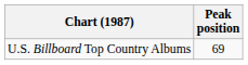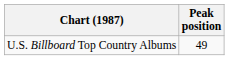U.S. Billboard Top Country Albums | Peak position: 69 -> 49
